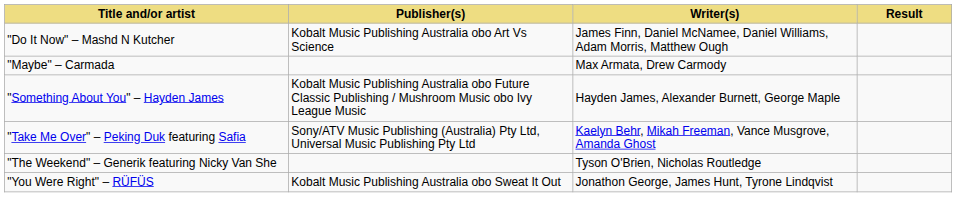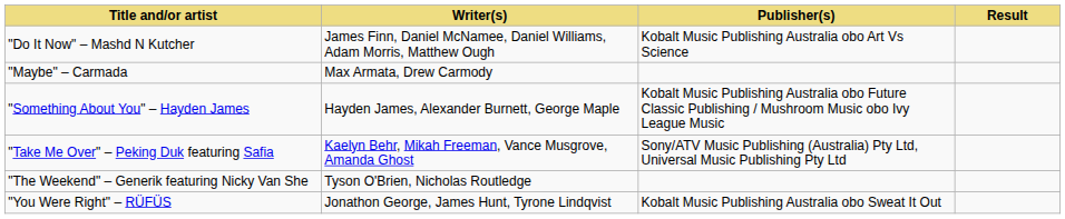columns swapped: Writer(s) <-> Publisher(s)
